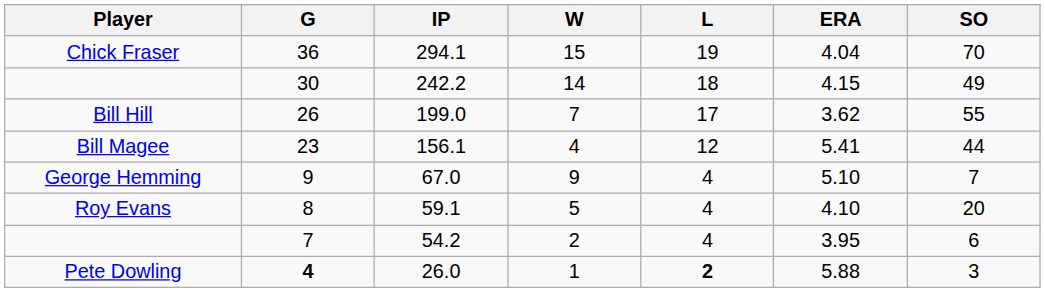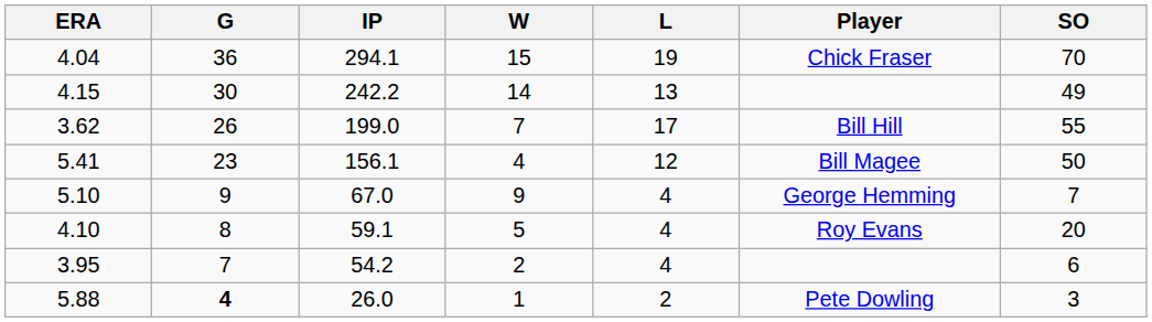columns swapped: Player <-> ERA
242.2 | L: 18 -> 13
156.1 | SO: 44 -> 50
26.0 | L: bold -> normal
